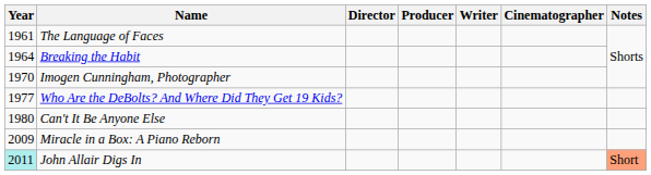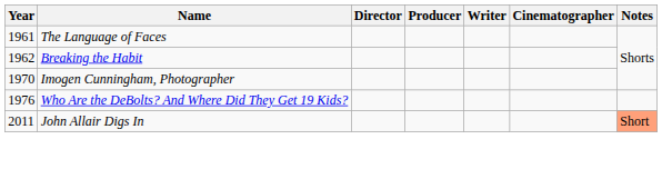Breaking the Habit | Year: 1964 -> 1962
Who Are the DeBolts? And Where Did They Get 19 Kids? | Year: 1977 -> 1976
- row: 1980 | Can't It Be Anyone Else
- row: 2009 | Miracle in a Box: A Piano Reborn
John Allair Digs In | Year: paleturquoise background -> no background
